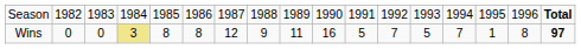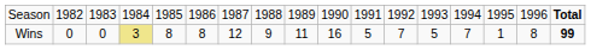Wins | column 17: 97 -> 99
